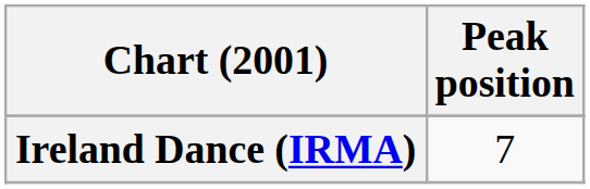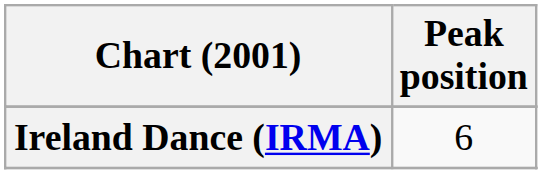Ireland Dance (IRMA) | Peak position: 7 -> 6
